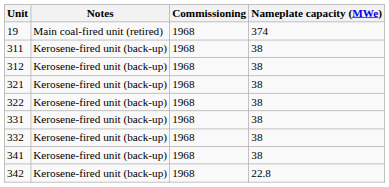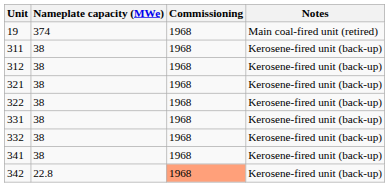columns swapped: Nameplate capacity (MWe) <-> Notes
342 | Commissioning: no background -> lightsalmon background
